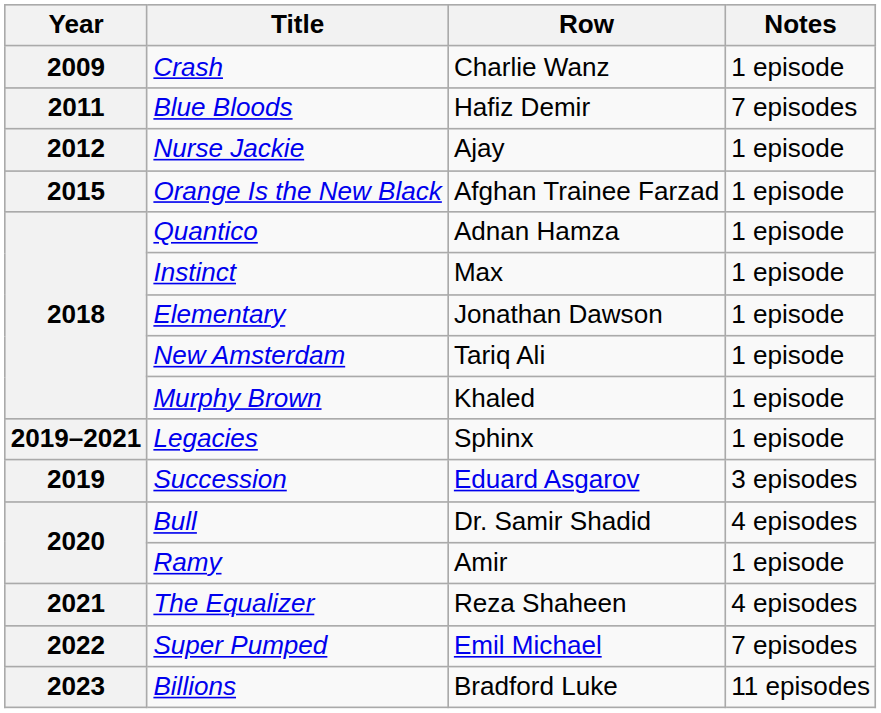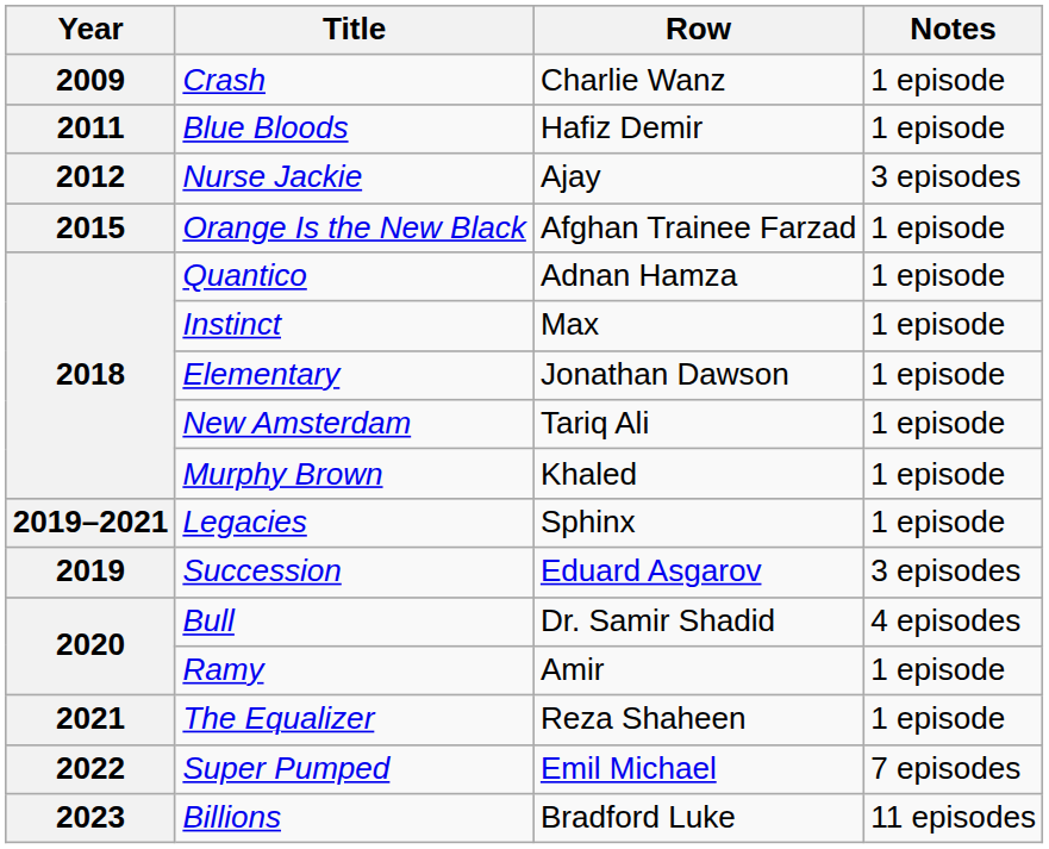Blue Bloods | Notes: 7 episodes -> 1 episode
Nurse Jackie | Notes: 1 episode -> 3 episodes
The Equalizer | Notes: 4 episodes -> 1 episode
